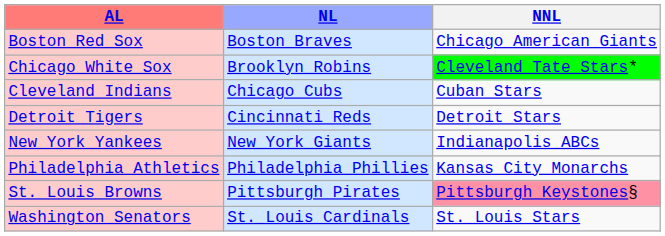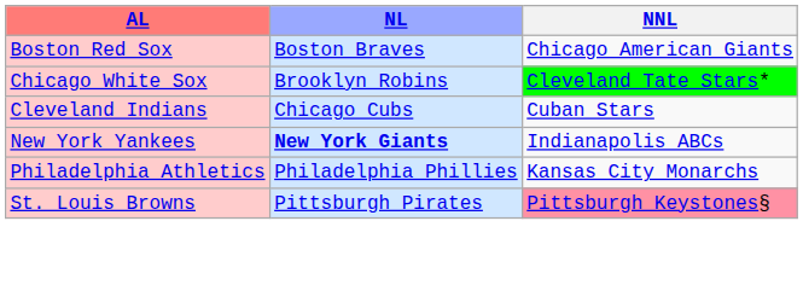- row: Detroit Tigers | Cincinnati Reds | Detroit Stars
New York Yankees | NL: normal -> bold
- row: Washington Senators | St. Louis Cardinals | St. Louis Stars
